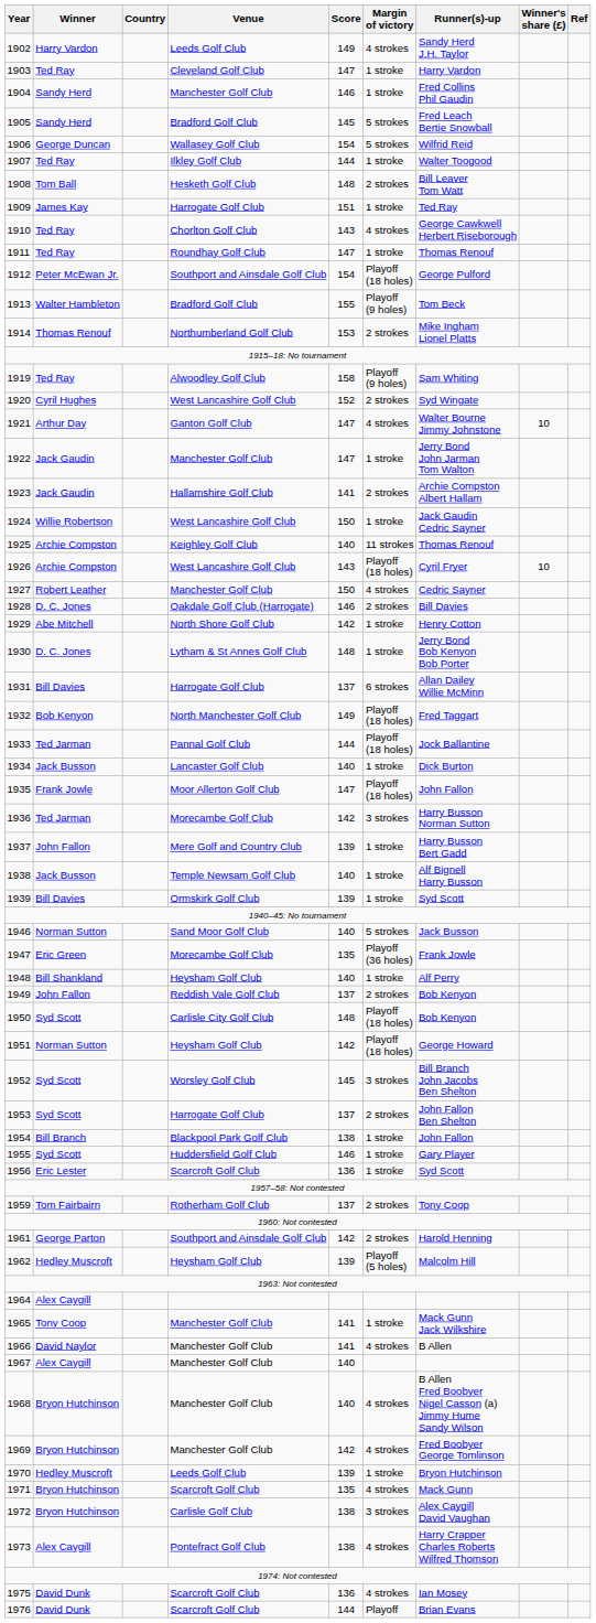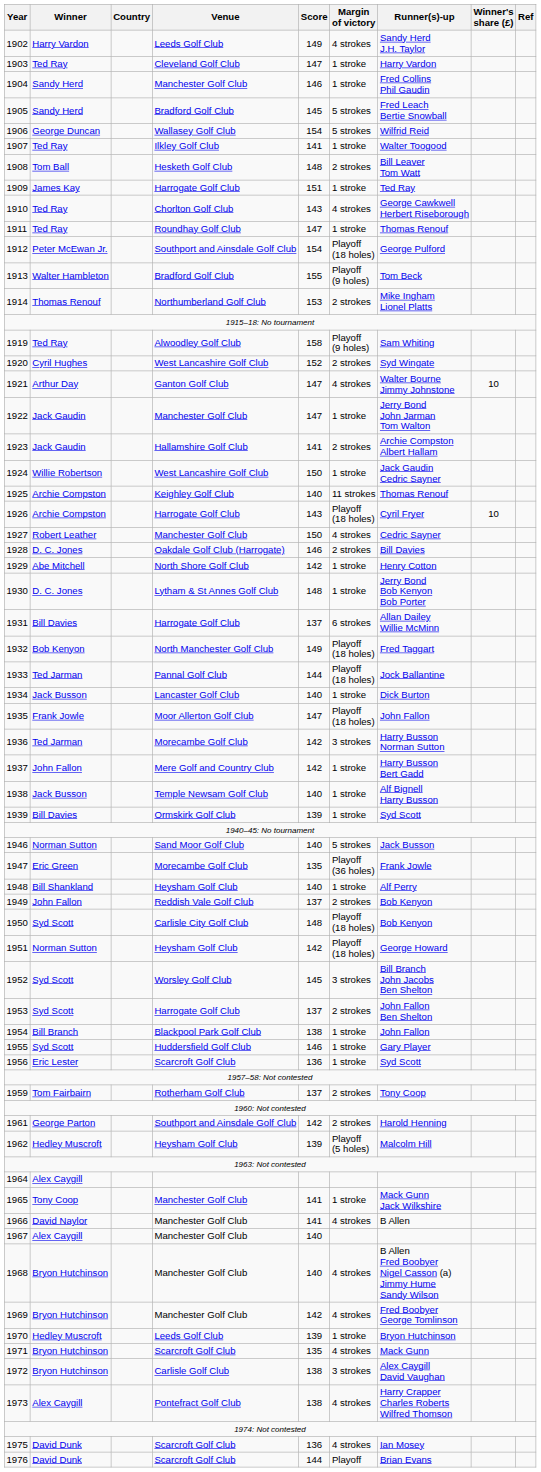1907 | Score: 144 -> 141
1926 | Venue: West Lancashire Golf Club -> Harrogate Golf Club
1937 | Score: 139 -> 142
